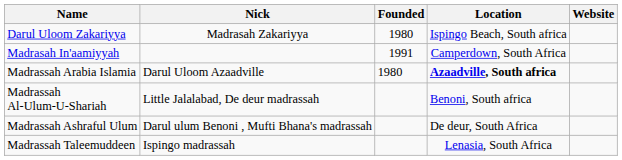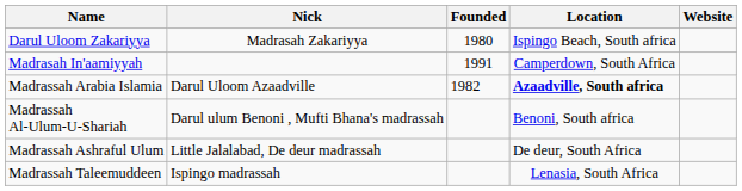Madrassah Arabia Islamia | Founded: 1980 -> 1982
Madrassah Al-Ulum-U-Shariah | Nick: Little Jalalabad, De deur madrassah -> Darul ulum Benoni , Mufti Bhana's madrassah
Madrassah Ashraful Ulum | Nick: Darul ulum Benoni , Mufti Bhana's madrassah -> Little Jalalabad, De deur madrassah
